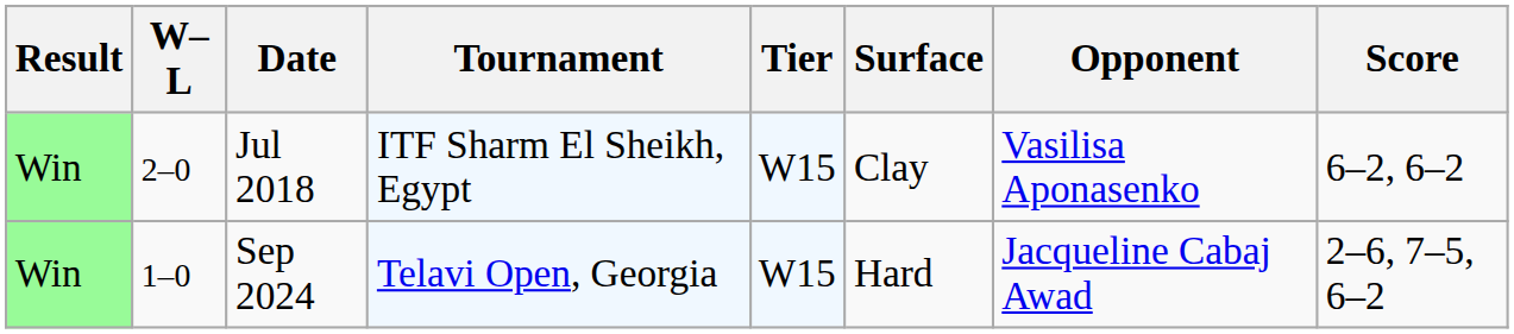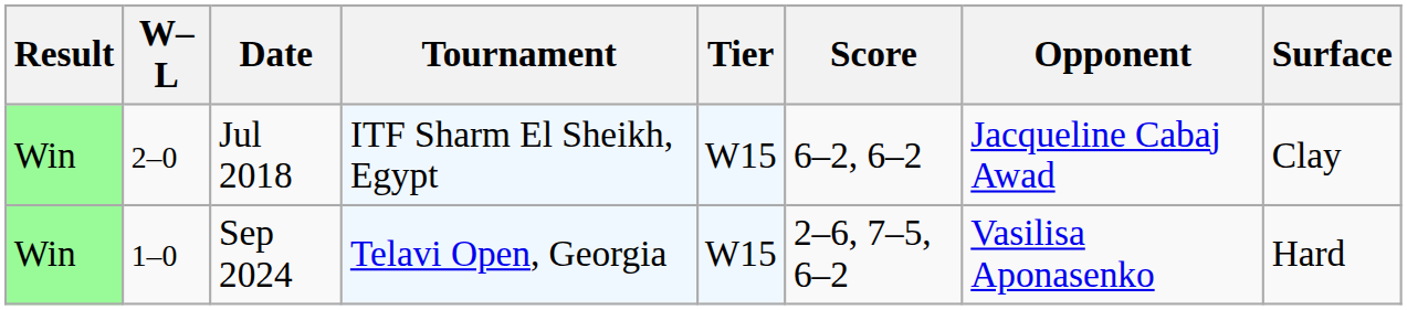columns swapped: Surface <-> Score
Jul 2018 | Opponent: Vasilisa Aponasenko -> Jacqueline Cabaj Awad
Sep 2024 | Opponent: Jacqueline Cabaj Awad -> Vasilisa Aponasenko
